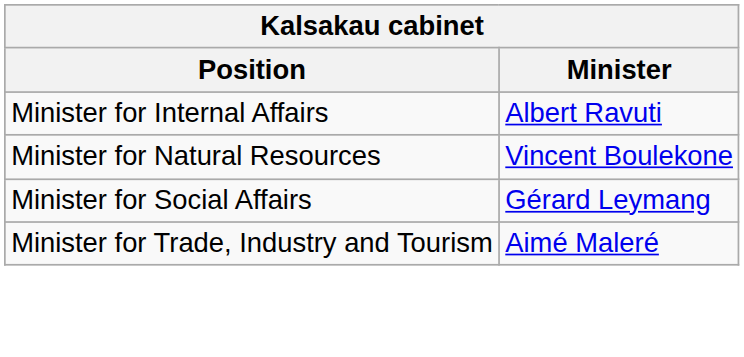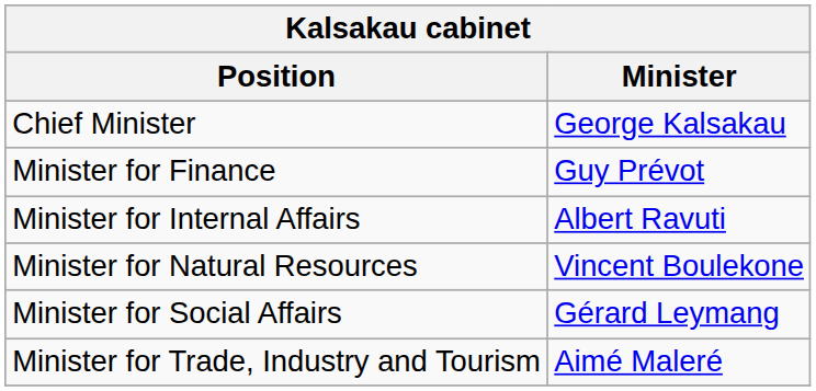+ row: Chief Minister | George Kalsakau
+ row: Minister for Finance | Guy Prévot
